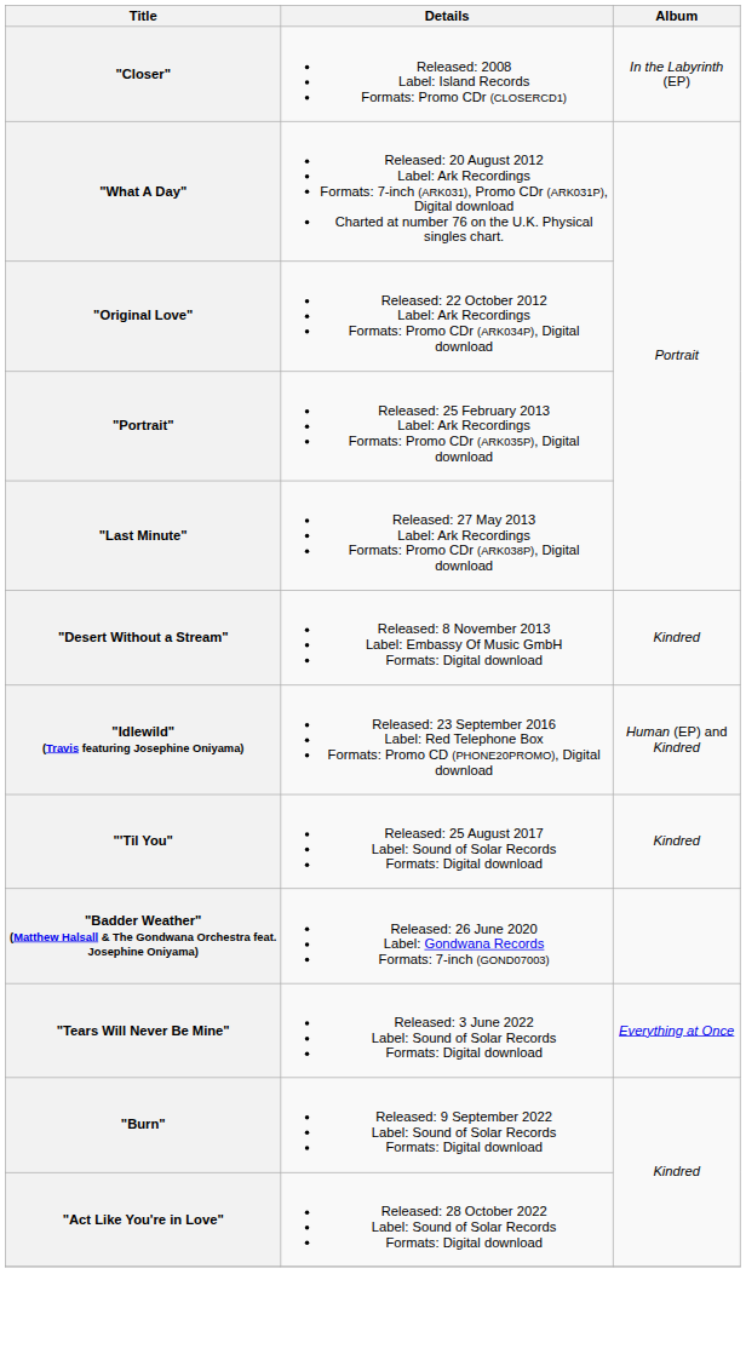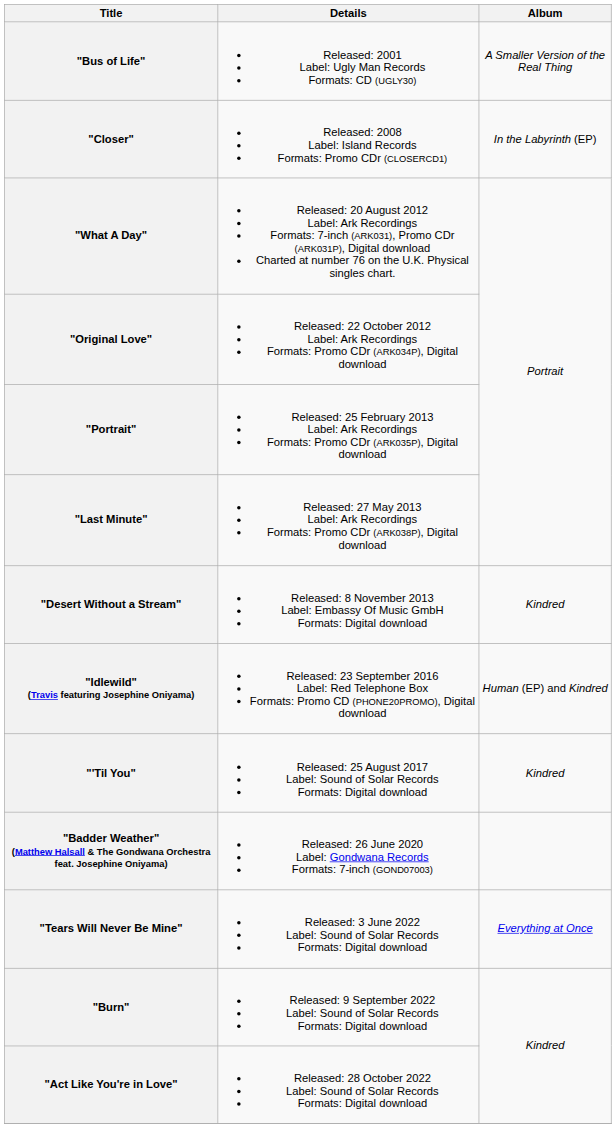+ row: "Bus of Life" | Released: 2001 Label: Ugly Man Records Formats: CD (UGLY30) | A Smaller Version of the Real Thing
